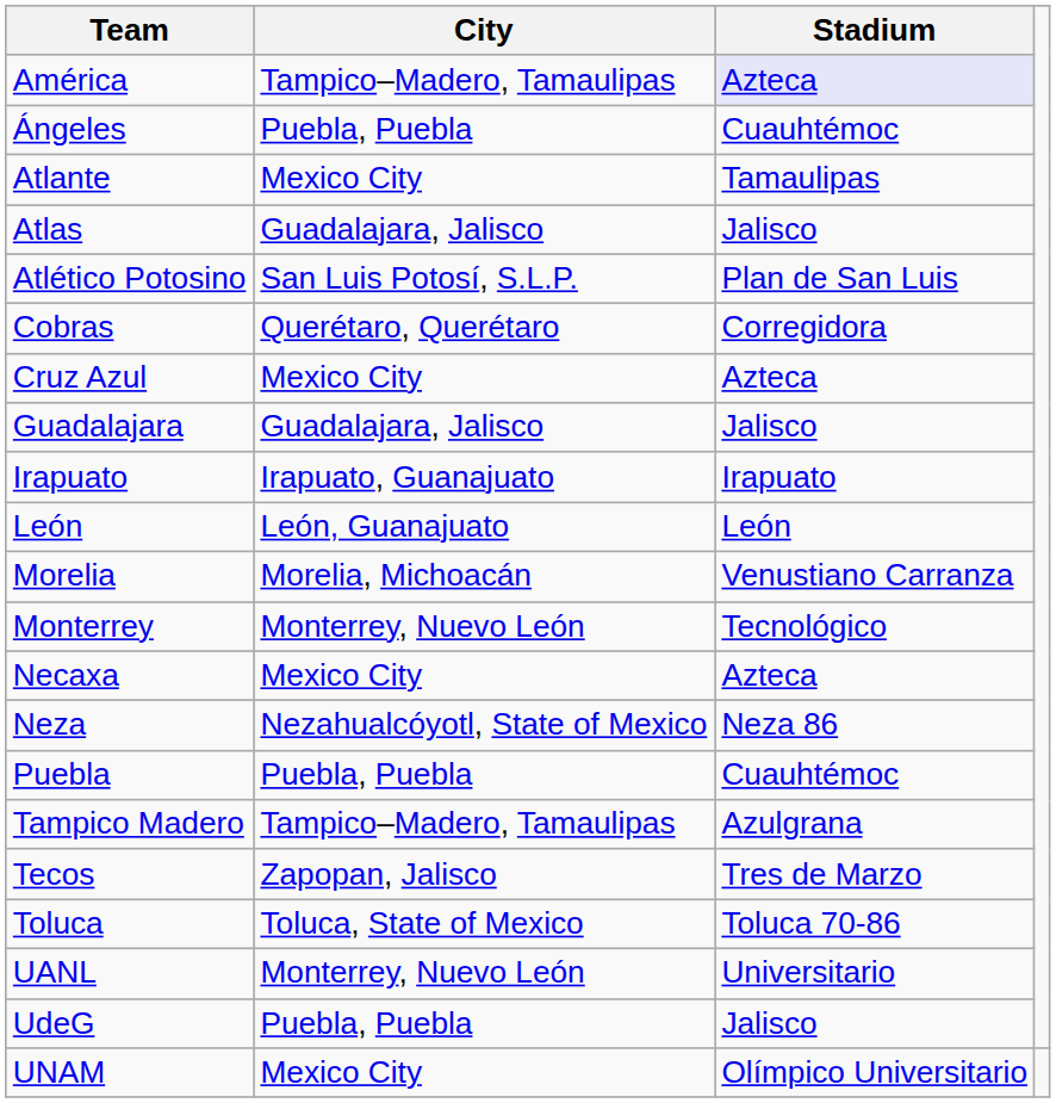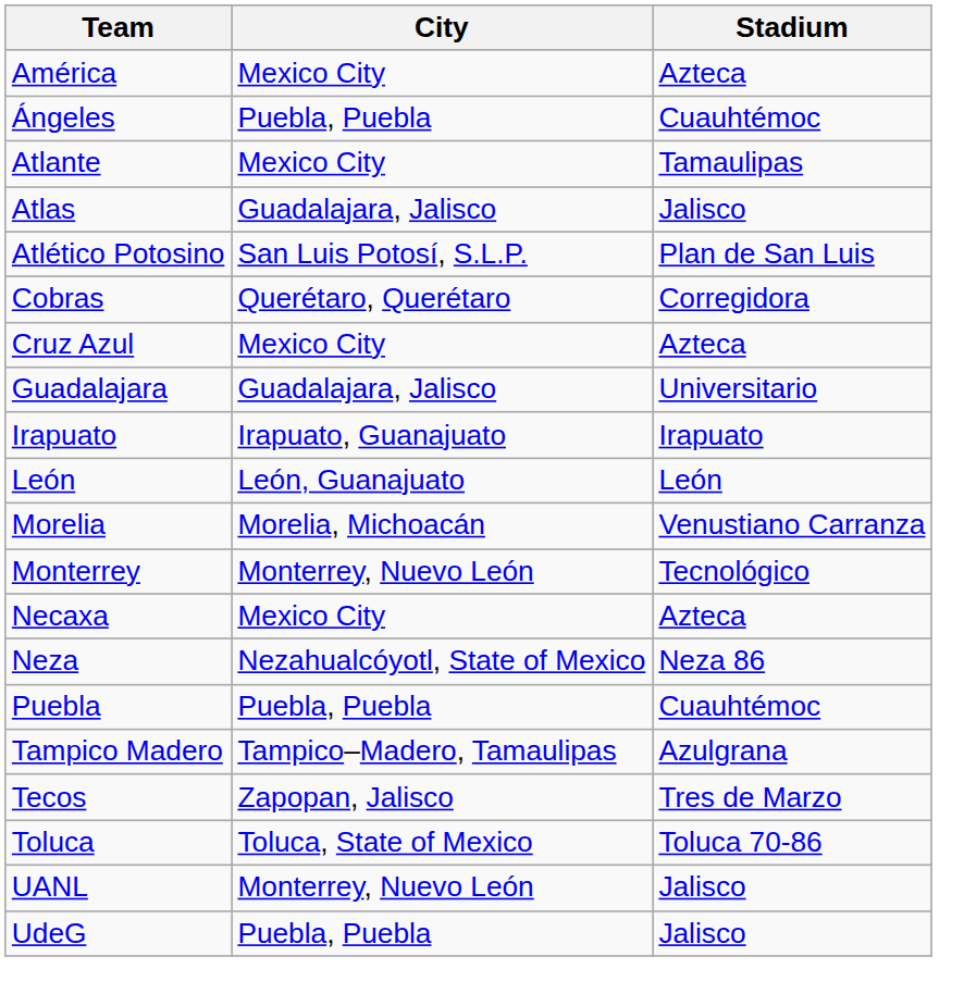América | City: Tampico–Madero, Tamaulipas -> Mexico City
América | Stadium: lavender background -> no background
Guadalajara | Stadium: Jalisco -> Universitario
UANL | Stadium: Universitario -> Jalisco
- row: UNAM | Mexico City | Olímpico Universitario
